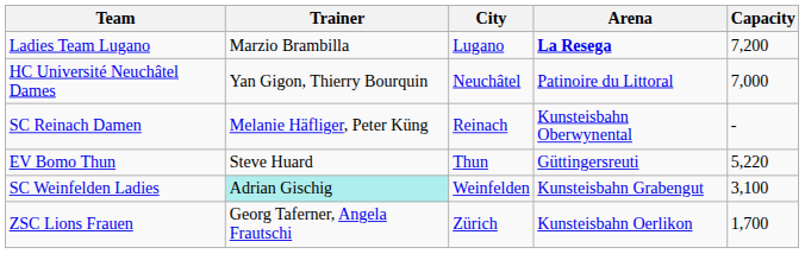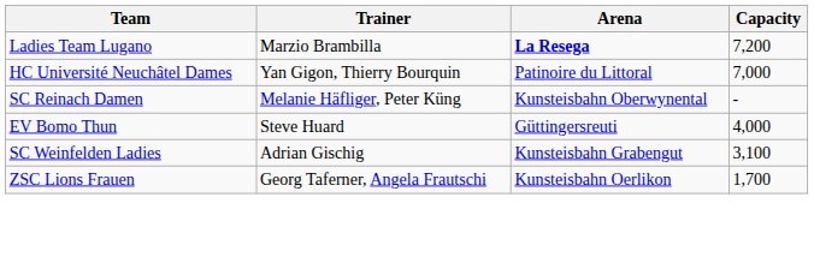- column: City | Lugano | Neuchâtel | Reinach | Thun | Weinfelden | Zürich
EV Bomo Thun | Capacity: 5,220 -> 4,000
SC Weinfelden Ladies | Trainer: paleturquoise background -> no background
